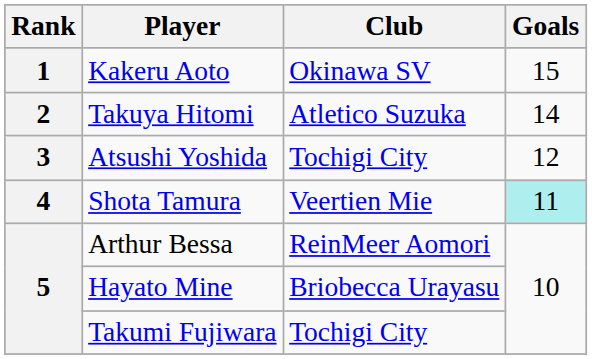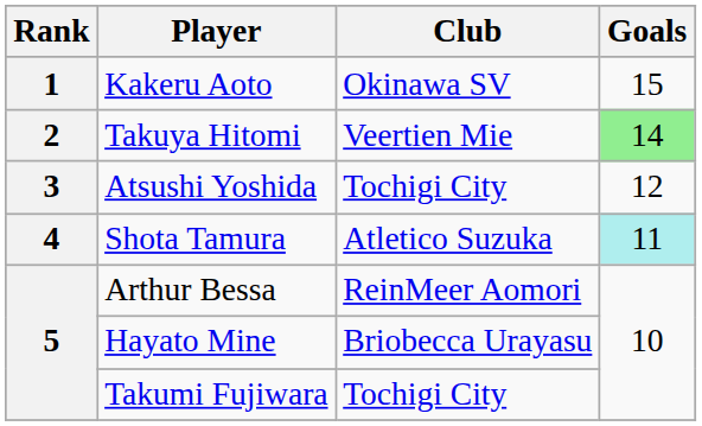Takuya Hitomi | Club: Atletico Suzuka -> Veertien Mie
Takuya Hitomi | Goals: no background -> lightgreen background
Shota Tamura | Club: Veertien Mie -> Atletico Suzuka
